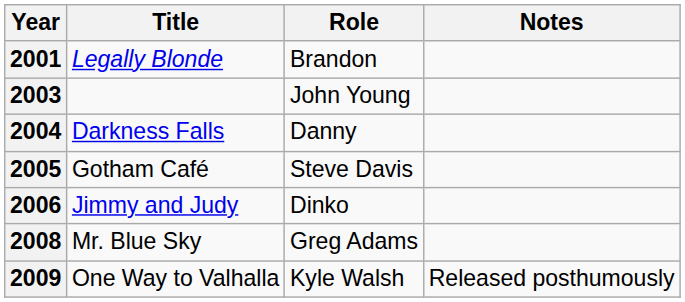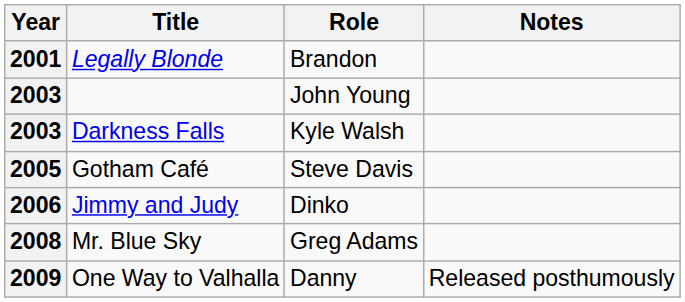Darkness Falls | Year: 2004 -> 2003
Darkness Falls | Role: Danny -> Kyle Walsh
One Way to Valhalla | Role: Kyle Walsh -> Danny
